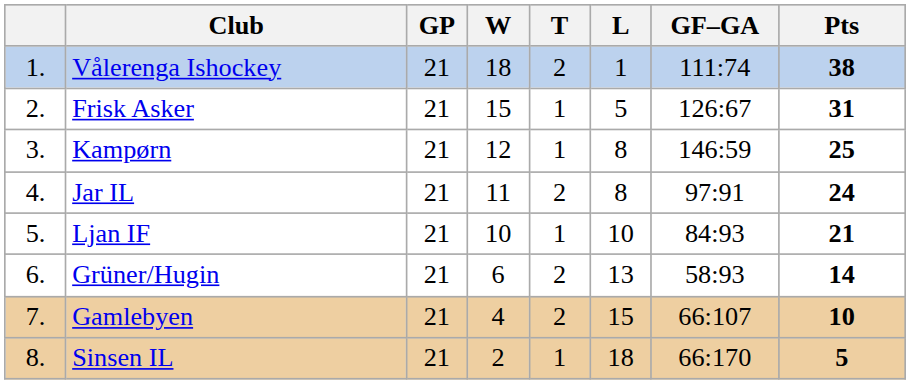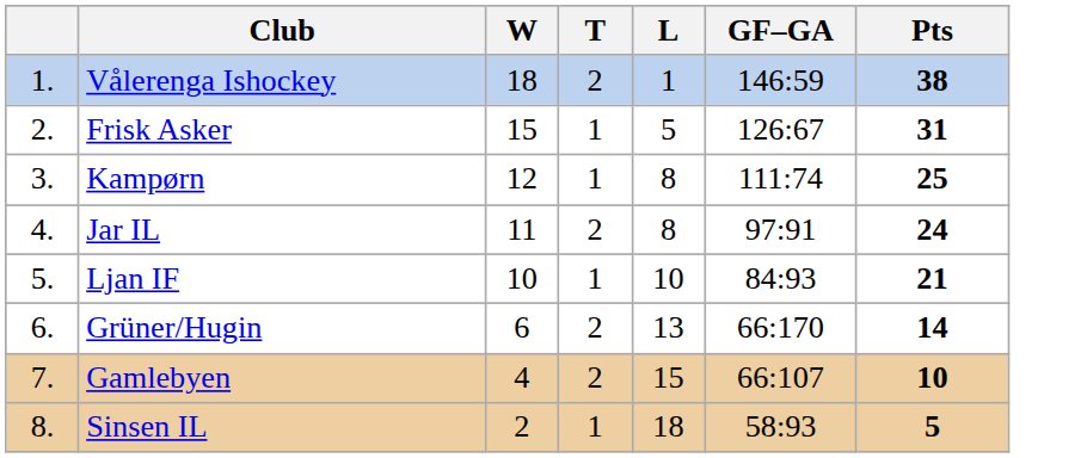- column: GP | 21 | 21 | 21 | 21 | 21 | 21 | 21 | 21
Vålerenga Ishockey | GF–GA: 111:74 -> 146:59
Kampørn | GF–GA: 146:59 -> 111:74
Grüner/Hugin | GF–GA: 58:93 -> 66:170
Sinsen IL | GF–GA: 66:170 -> 58:93
